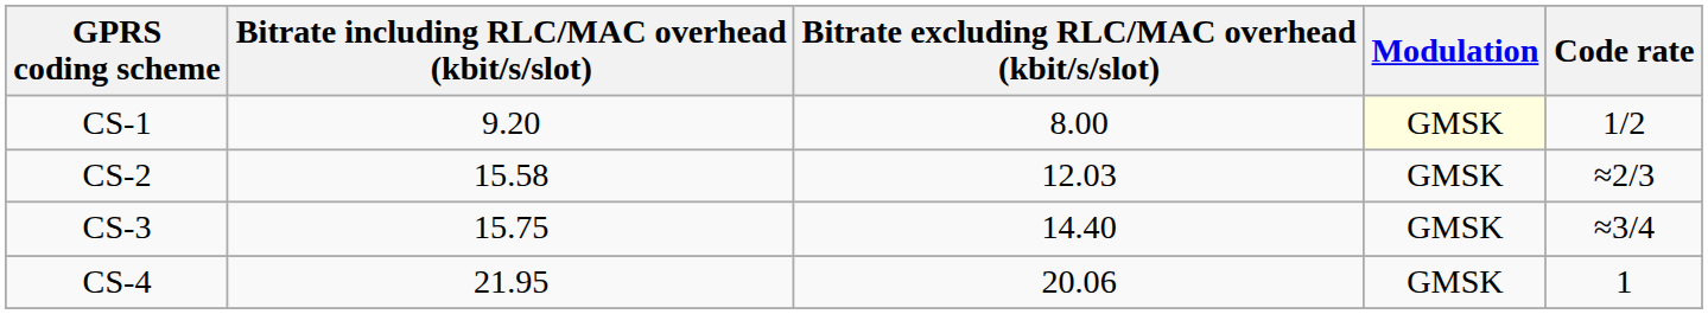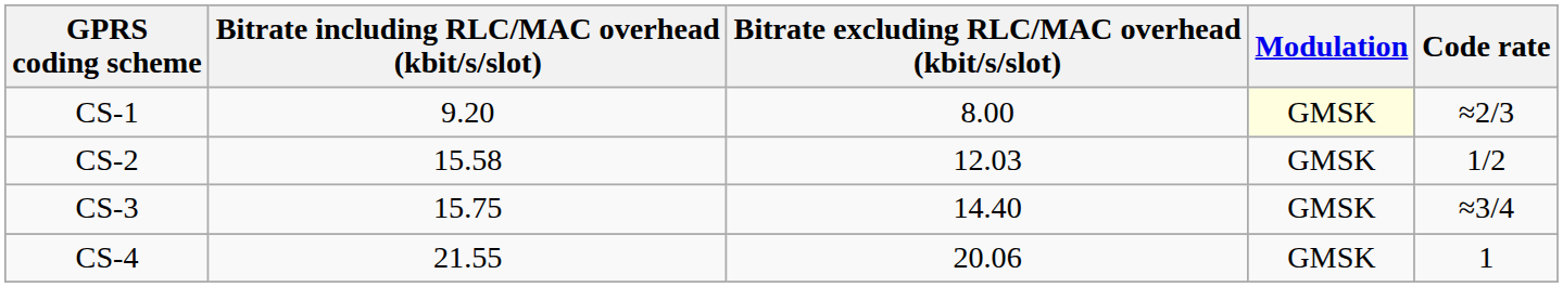CS-1 | Code rate: 1/2 -> ≈2/3
CS-2 | Code rate: ≈2/3 -> 1/2
CS-4 | Bitrate including RLC/MAC overhead (kbit/s/slot): 21.95 -> 21.55
